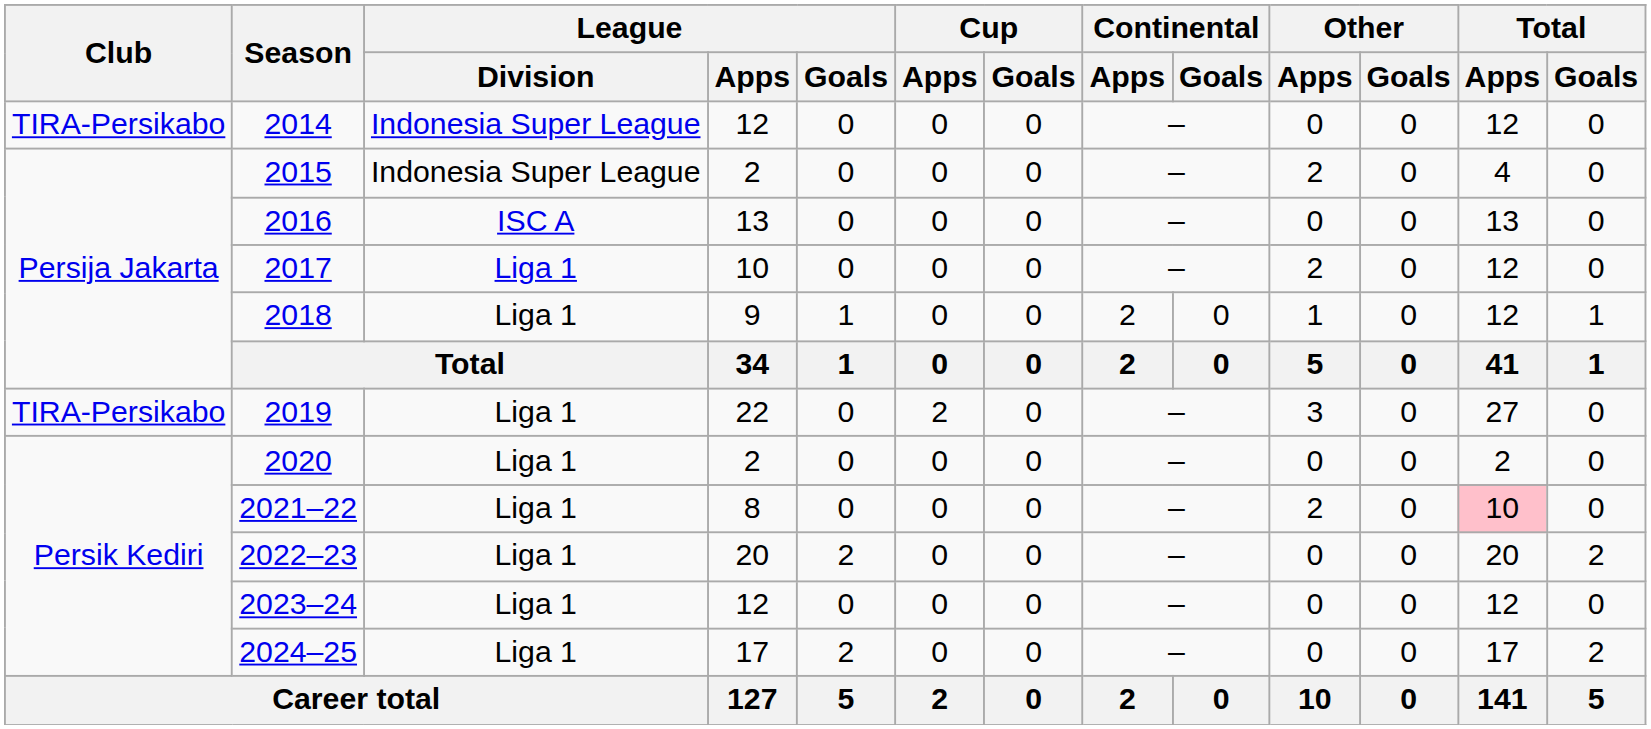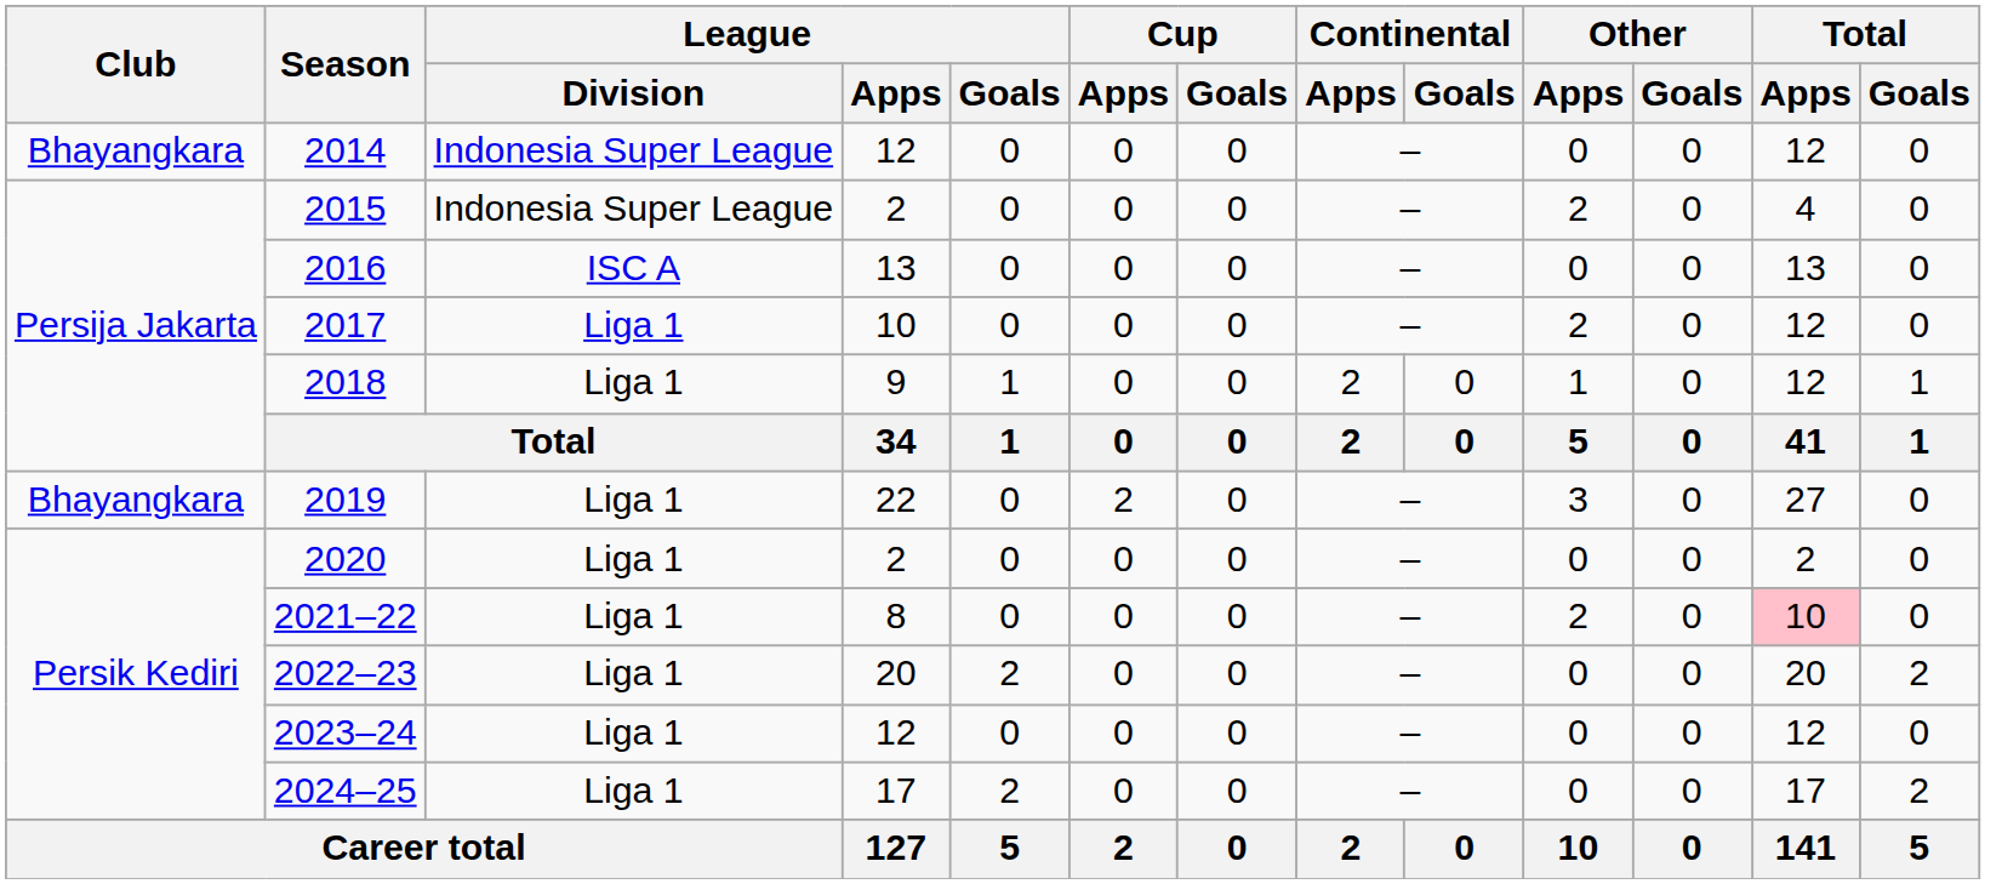2014 | Club: TIRA-Persikabo -> Bhayangkara
2019 | Club: TIRA-Persikabo -> Bhayangkara
